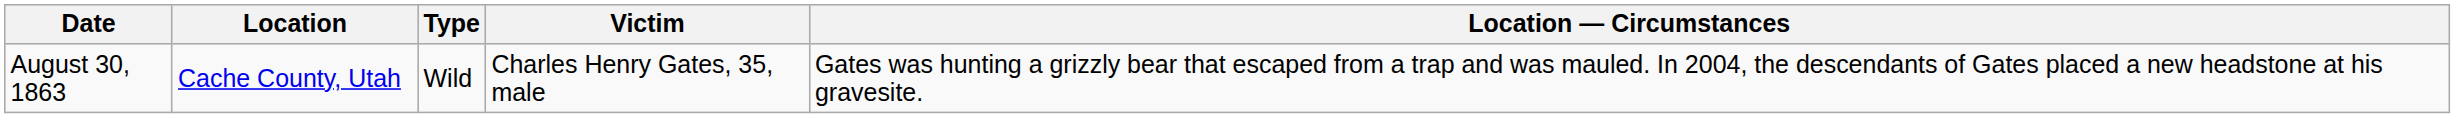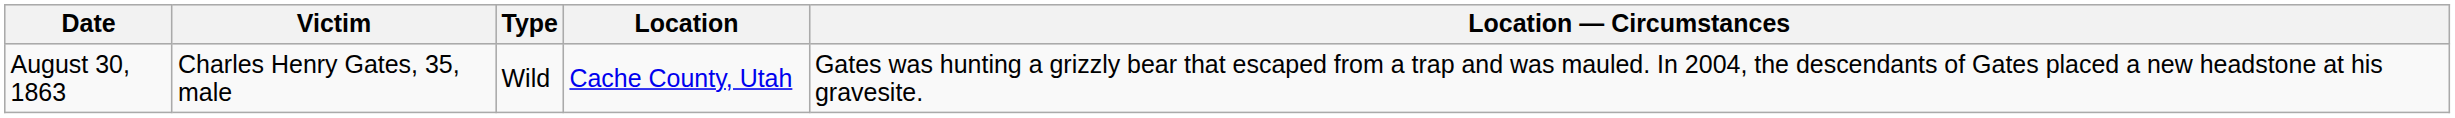columns swapped: Victim <-> Location
